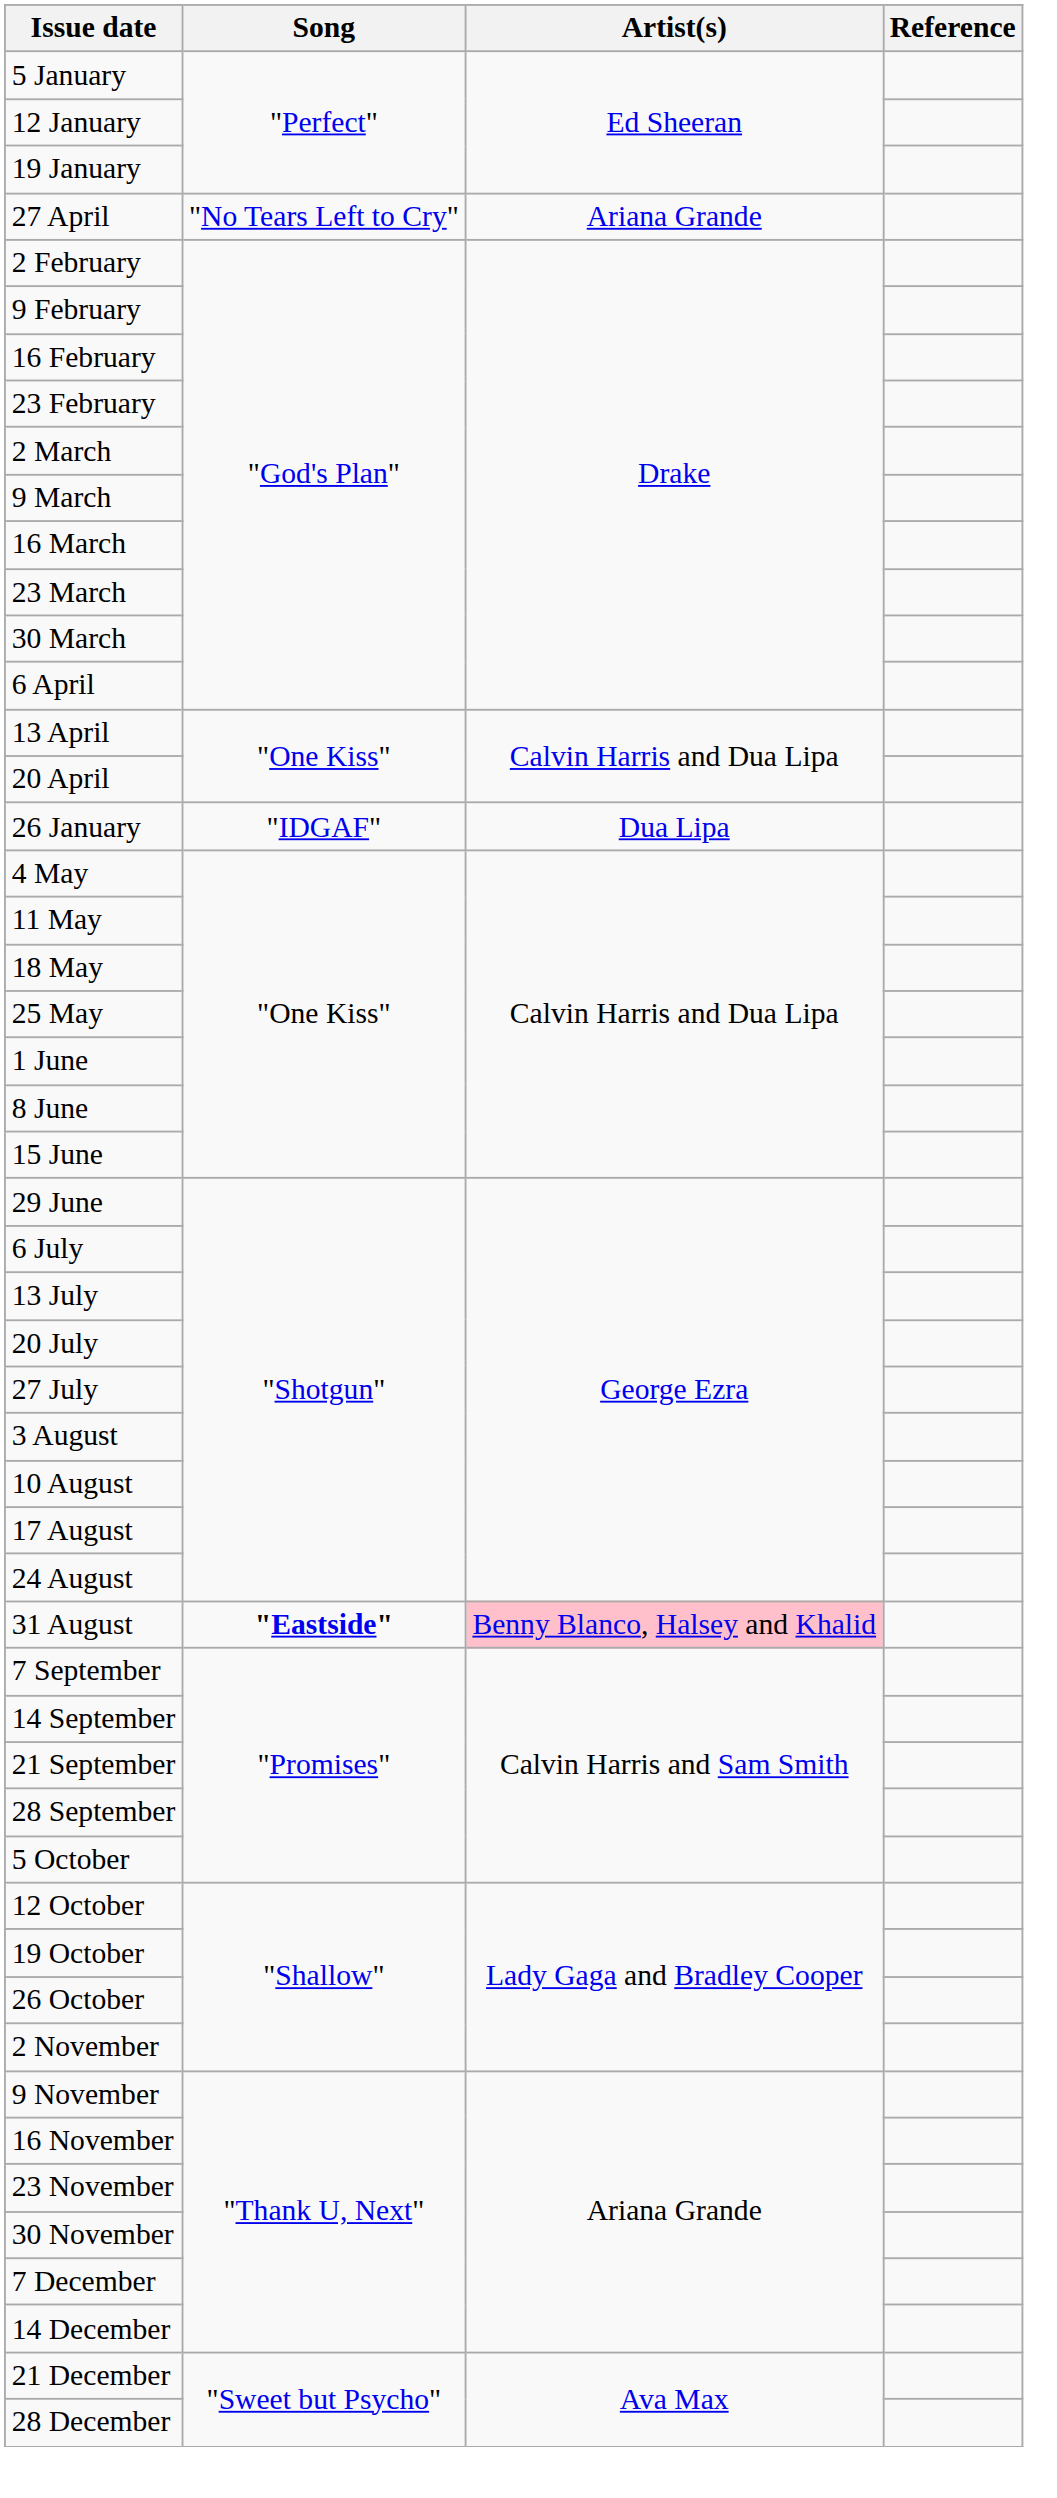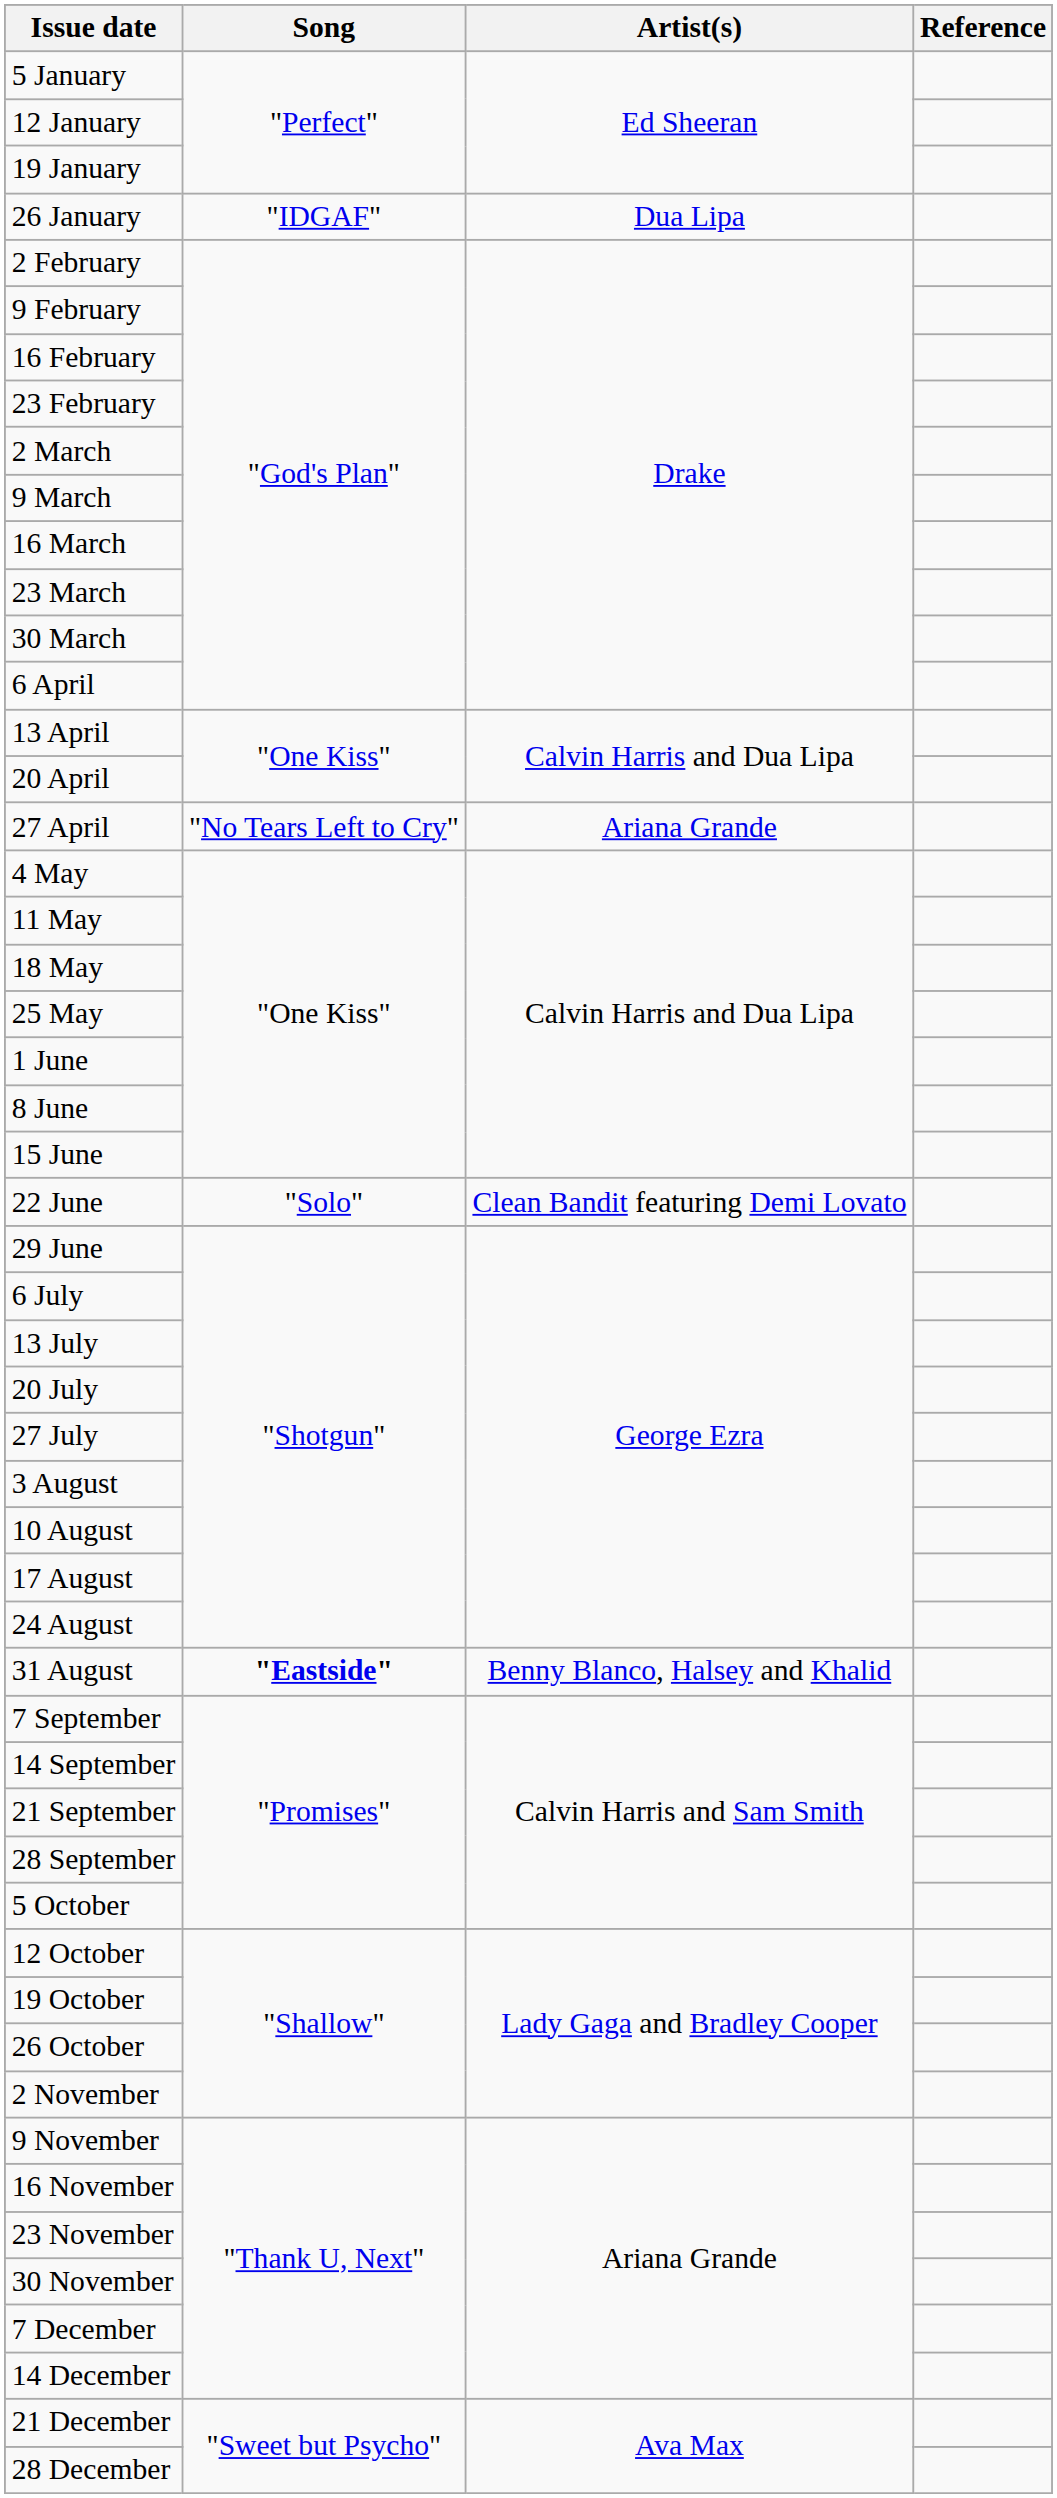rows swapped: 26 January <-> 27 April
+ row: 22 June | "Solo" | Clean Bandit featuring Demi Lovato
31 August | Artist(s): pink background -> no background
